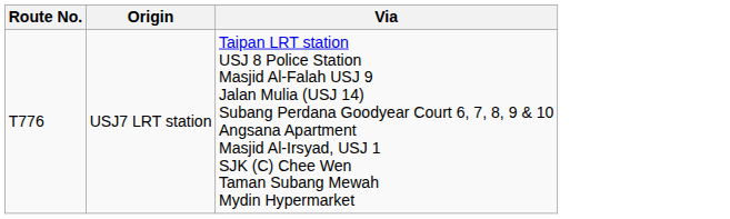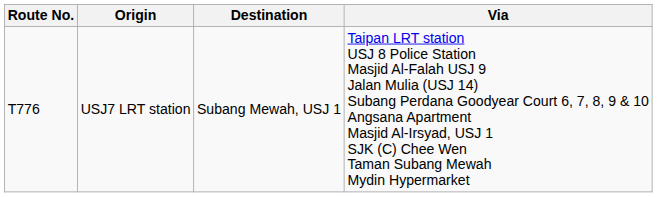+ column: Destination | Subang Mewah, USJ 1
